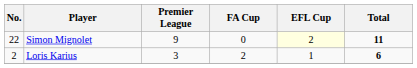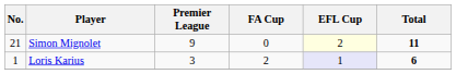Simon Mignolet | No.: 22 -> 21
Loris Karius | No.: 2 -> 1
Loris Karius | EFL Cup: no background -> lavender background
